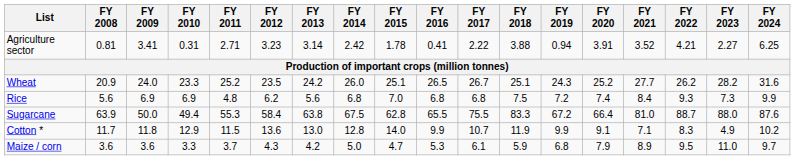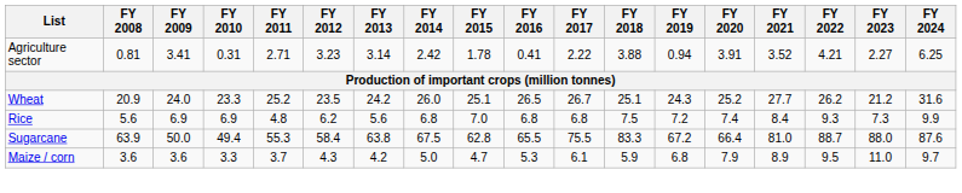Wheat | FY 2023: 28.2 -> 21.2
- row: Cotton * | 11.7 | 11.8 | 12.9 | 11.5 | 13.6 | 13.0 | 12.8 | 14.0 | 9.9 | 10.7 | 11.9 | 9.9 | 9.1 | 7.1 | 8.3 | 4.9 | 10.2
